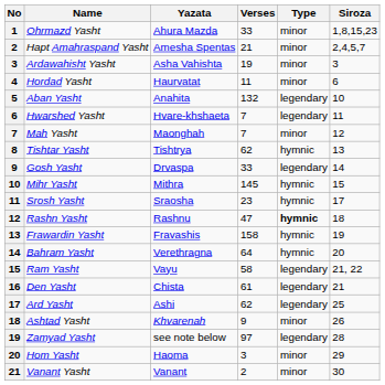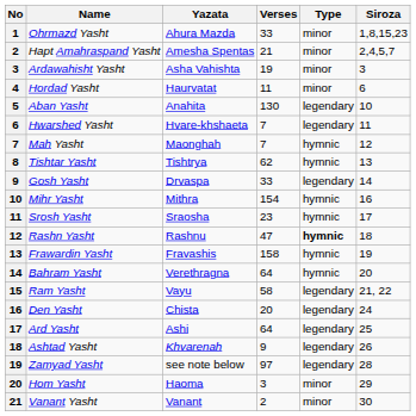Aban Yasht | Verses: 132 -> 130
Mah Yasht | Type: minor -> hymnic
Mihr Yasht | Verses: 145 -> 154
Mihr Yasht | Siroza: 15 -> 16
Den Yasht | Verses: 61 -> 20
Den Yasht | Siroza: 21 -> 24
Ard Yasht | Verses: 62 -> 64
Ashtad Yasht | Type: minor -> legendary
